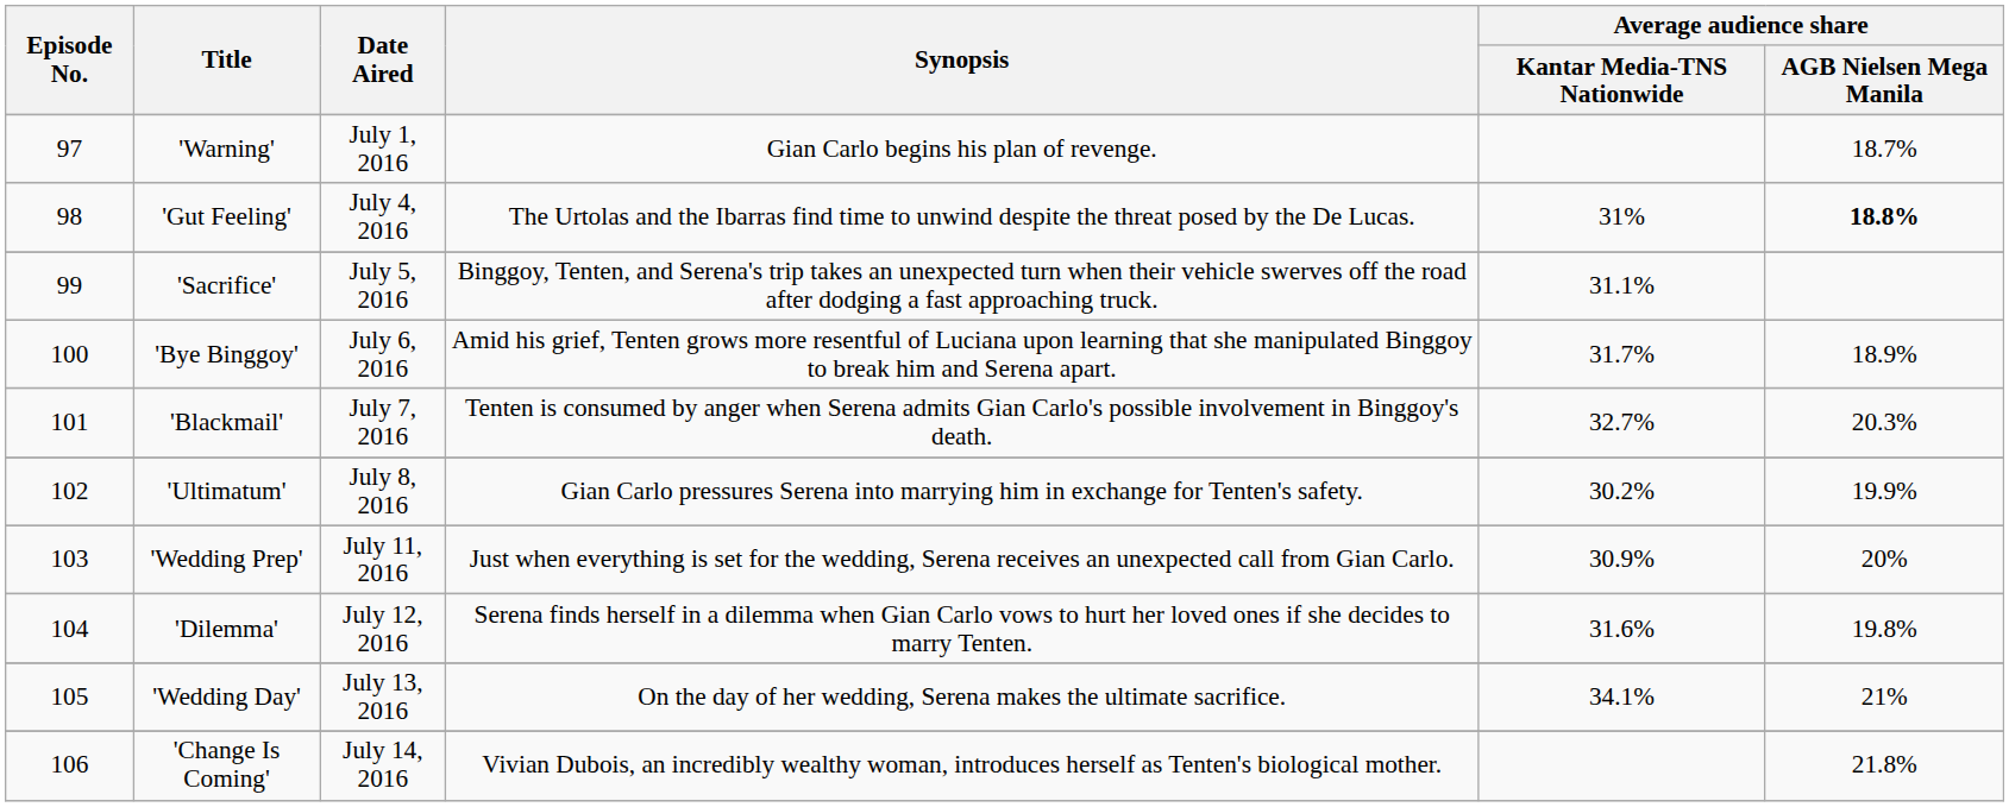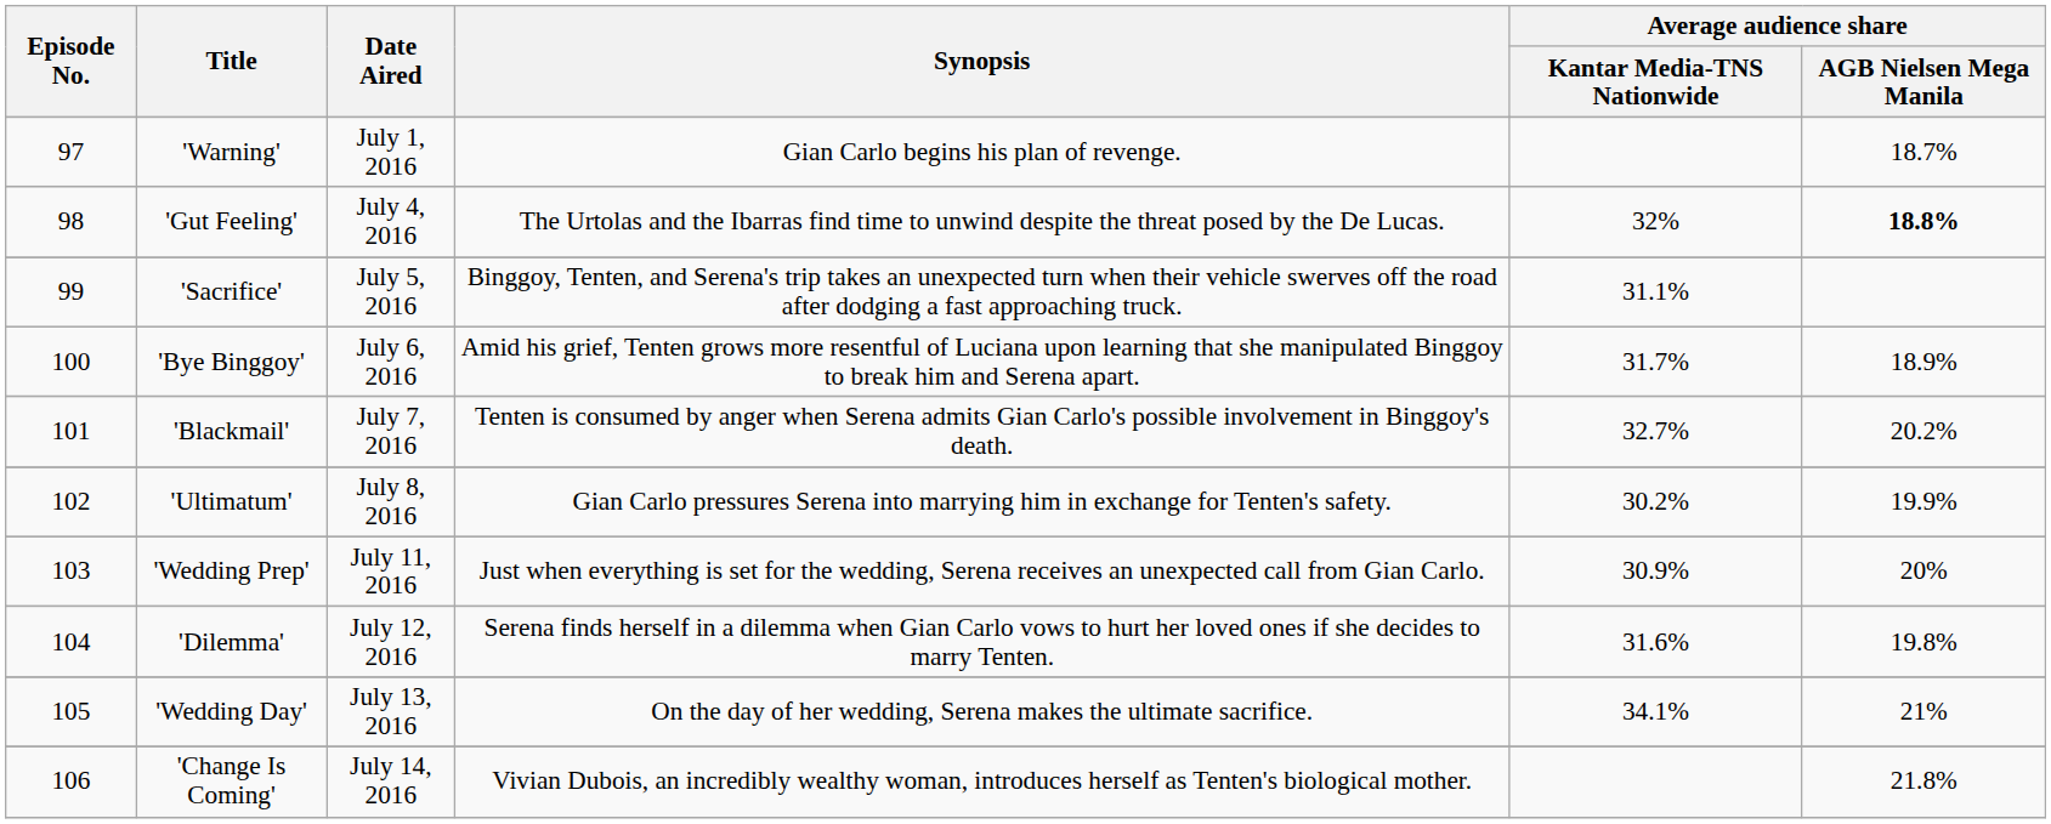'Gut Feeling' | Average audience share / Kantar Media-TNS Nationwide: 31% -> 32%
'Blackmail' | Average audience share / AGB Nielsen Mega Manila: 20.3% -> 20.2%
